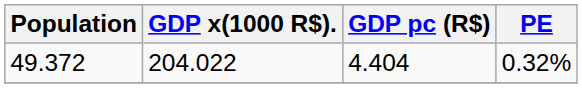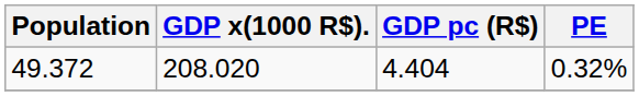49.372 | GDP x(1000 R$).: 204.022 -> 208.020
